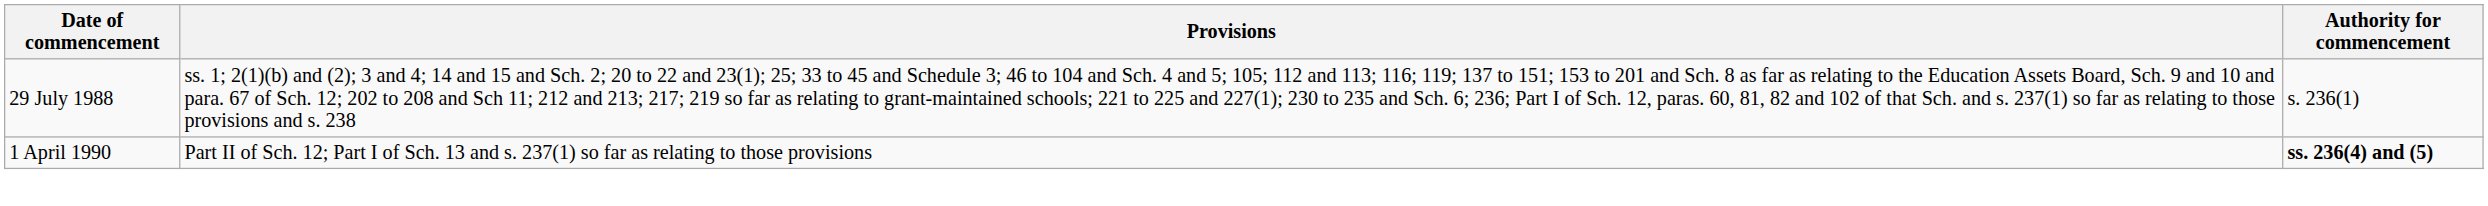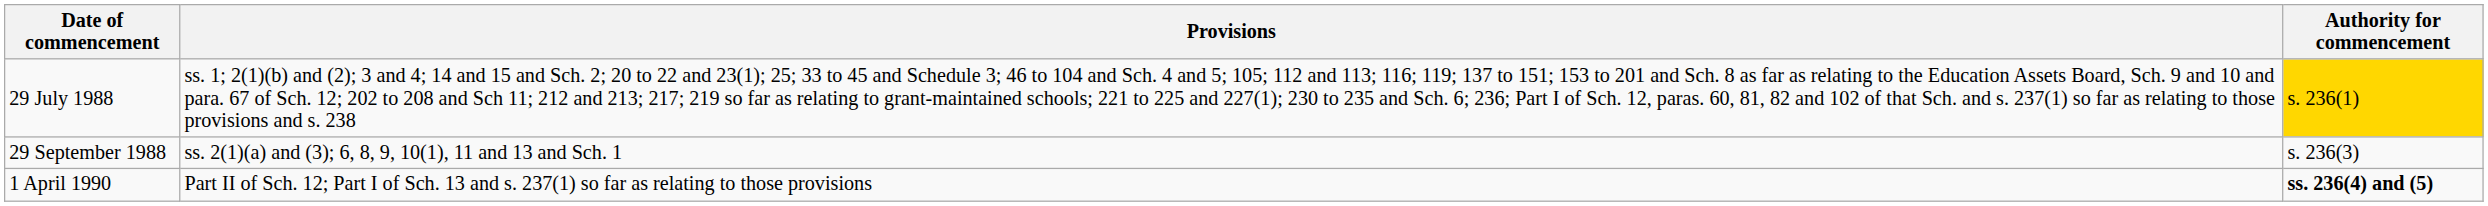29 July 1988 | Authority for commencement: no background -> gold background
+ row: 29 September 1988 | ss. 2(1)(a) and (3); 6, 8, 9, 10(1), 11 and 13 and Sch. 1 | s. 236(3)
